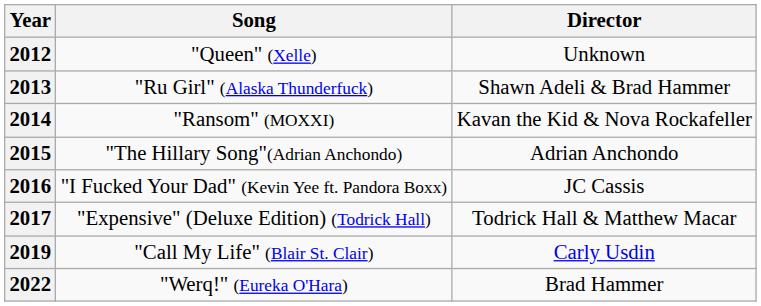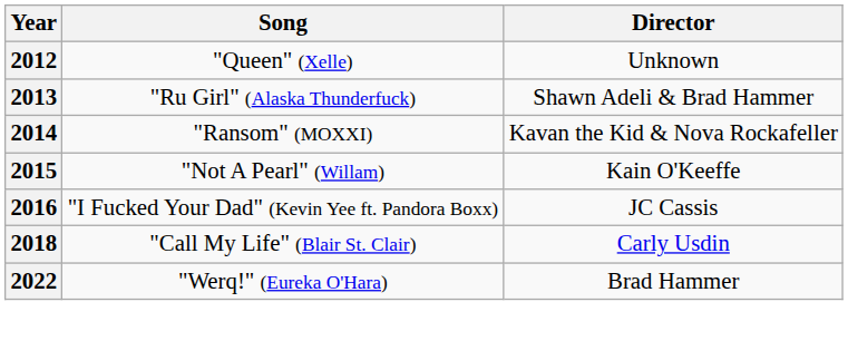+ row: 2015 | "Not A Pearl" (Willam) | Kain O'Keeffe
- row: 2015 | "The Hillary Song"(Adrian Anchondo) | Adrian Anchondo
- row: 2017 | "Expensive" (Deluxe Edition) (Todrick Hall) | Todrick Hall & Matthew Macar
"Call My Life" (Blair St. Clair) | Year: 2019 -> 2018
